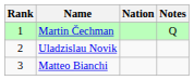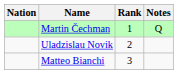columns swapped: Rank <-> Nation
